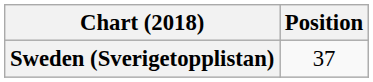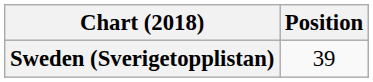Sweden (Sverigetopplistan) | Position: 37 -> 39
